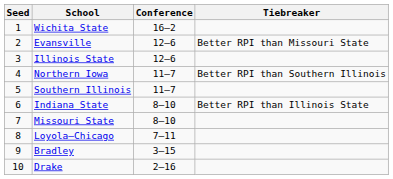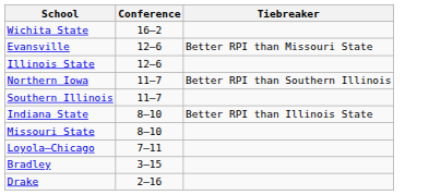- column: Seed | 1 | 2 | 3 | 4 | 5 | 6 | 7 | 8 | 9 | 10
